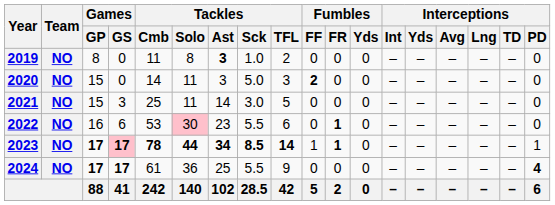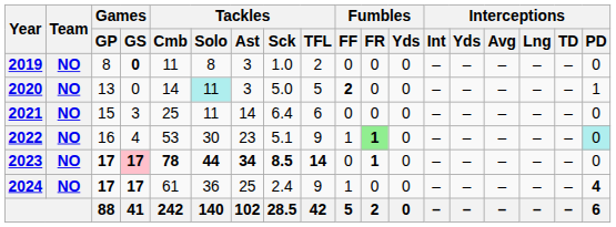2019 | Games / GS: normal -> bold
2019 | Tackles / Ast: bold -> normal
2020 | Games / GP: 15 -> 13
2020 | Tackles / Solo: no background -> paleturquoise background
2020 | Tackles / TFL: 3 -> 5
2020 | Interceptions / PD: 0 -> 1
2021 | Tackles / Sck: 3.0 -> 6.4
2021 | Tackles / TFL: 5 -> 6
2022 | Games / GS: 6 -> 4
2022 | Tackles / Solo: pink background -> no background
2022 | Tackles / Sck: 5.5 -> 5.1
2022 | Tackles / TFL: 6 -> 9
2022 | Fumbles / FF: 0 -> 1
2022 | Fumbles / FR: no background -> lightgreen background
2022 | Interceptions / PD: no background -> paleturquoise background
2023 | Fumbles / FF: 1 -> 0
2023 | Interceptions / PD: 1 -> 0
2024 | Tackles / Sck: 5.5 -> 2.4
2024 | Fumbles / FF: 0 -> 1
